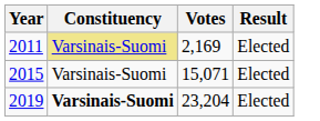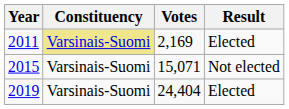2015 | Result: Elected -> Not elected
2019 | Constituency: bold -> normal
2019 | Votes: 23,204 -> 24,404
